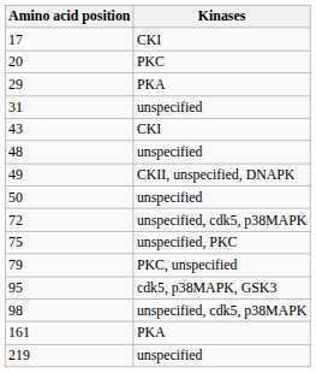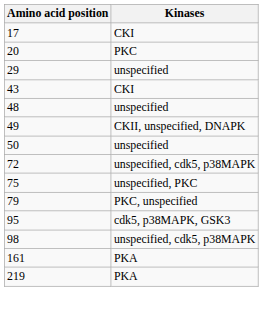29 | Kinases: PKA -> unspecified
- row: 31 | unspecified
219 | Kinases: unspecified -> PKA
